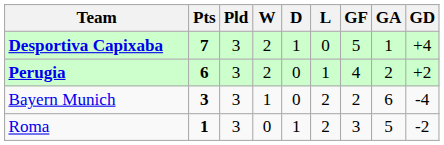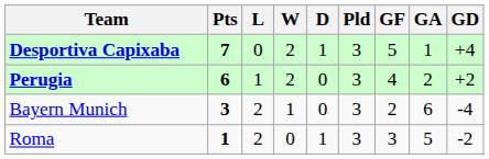columns swapped: Pld <-> L
